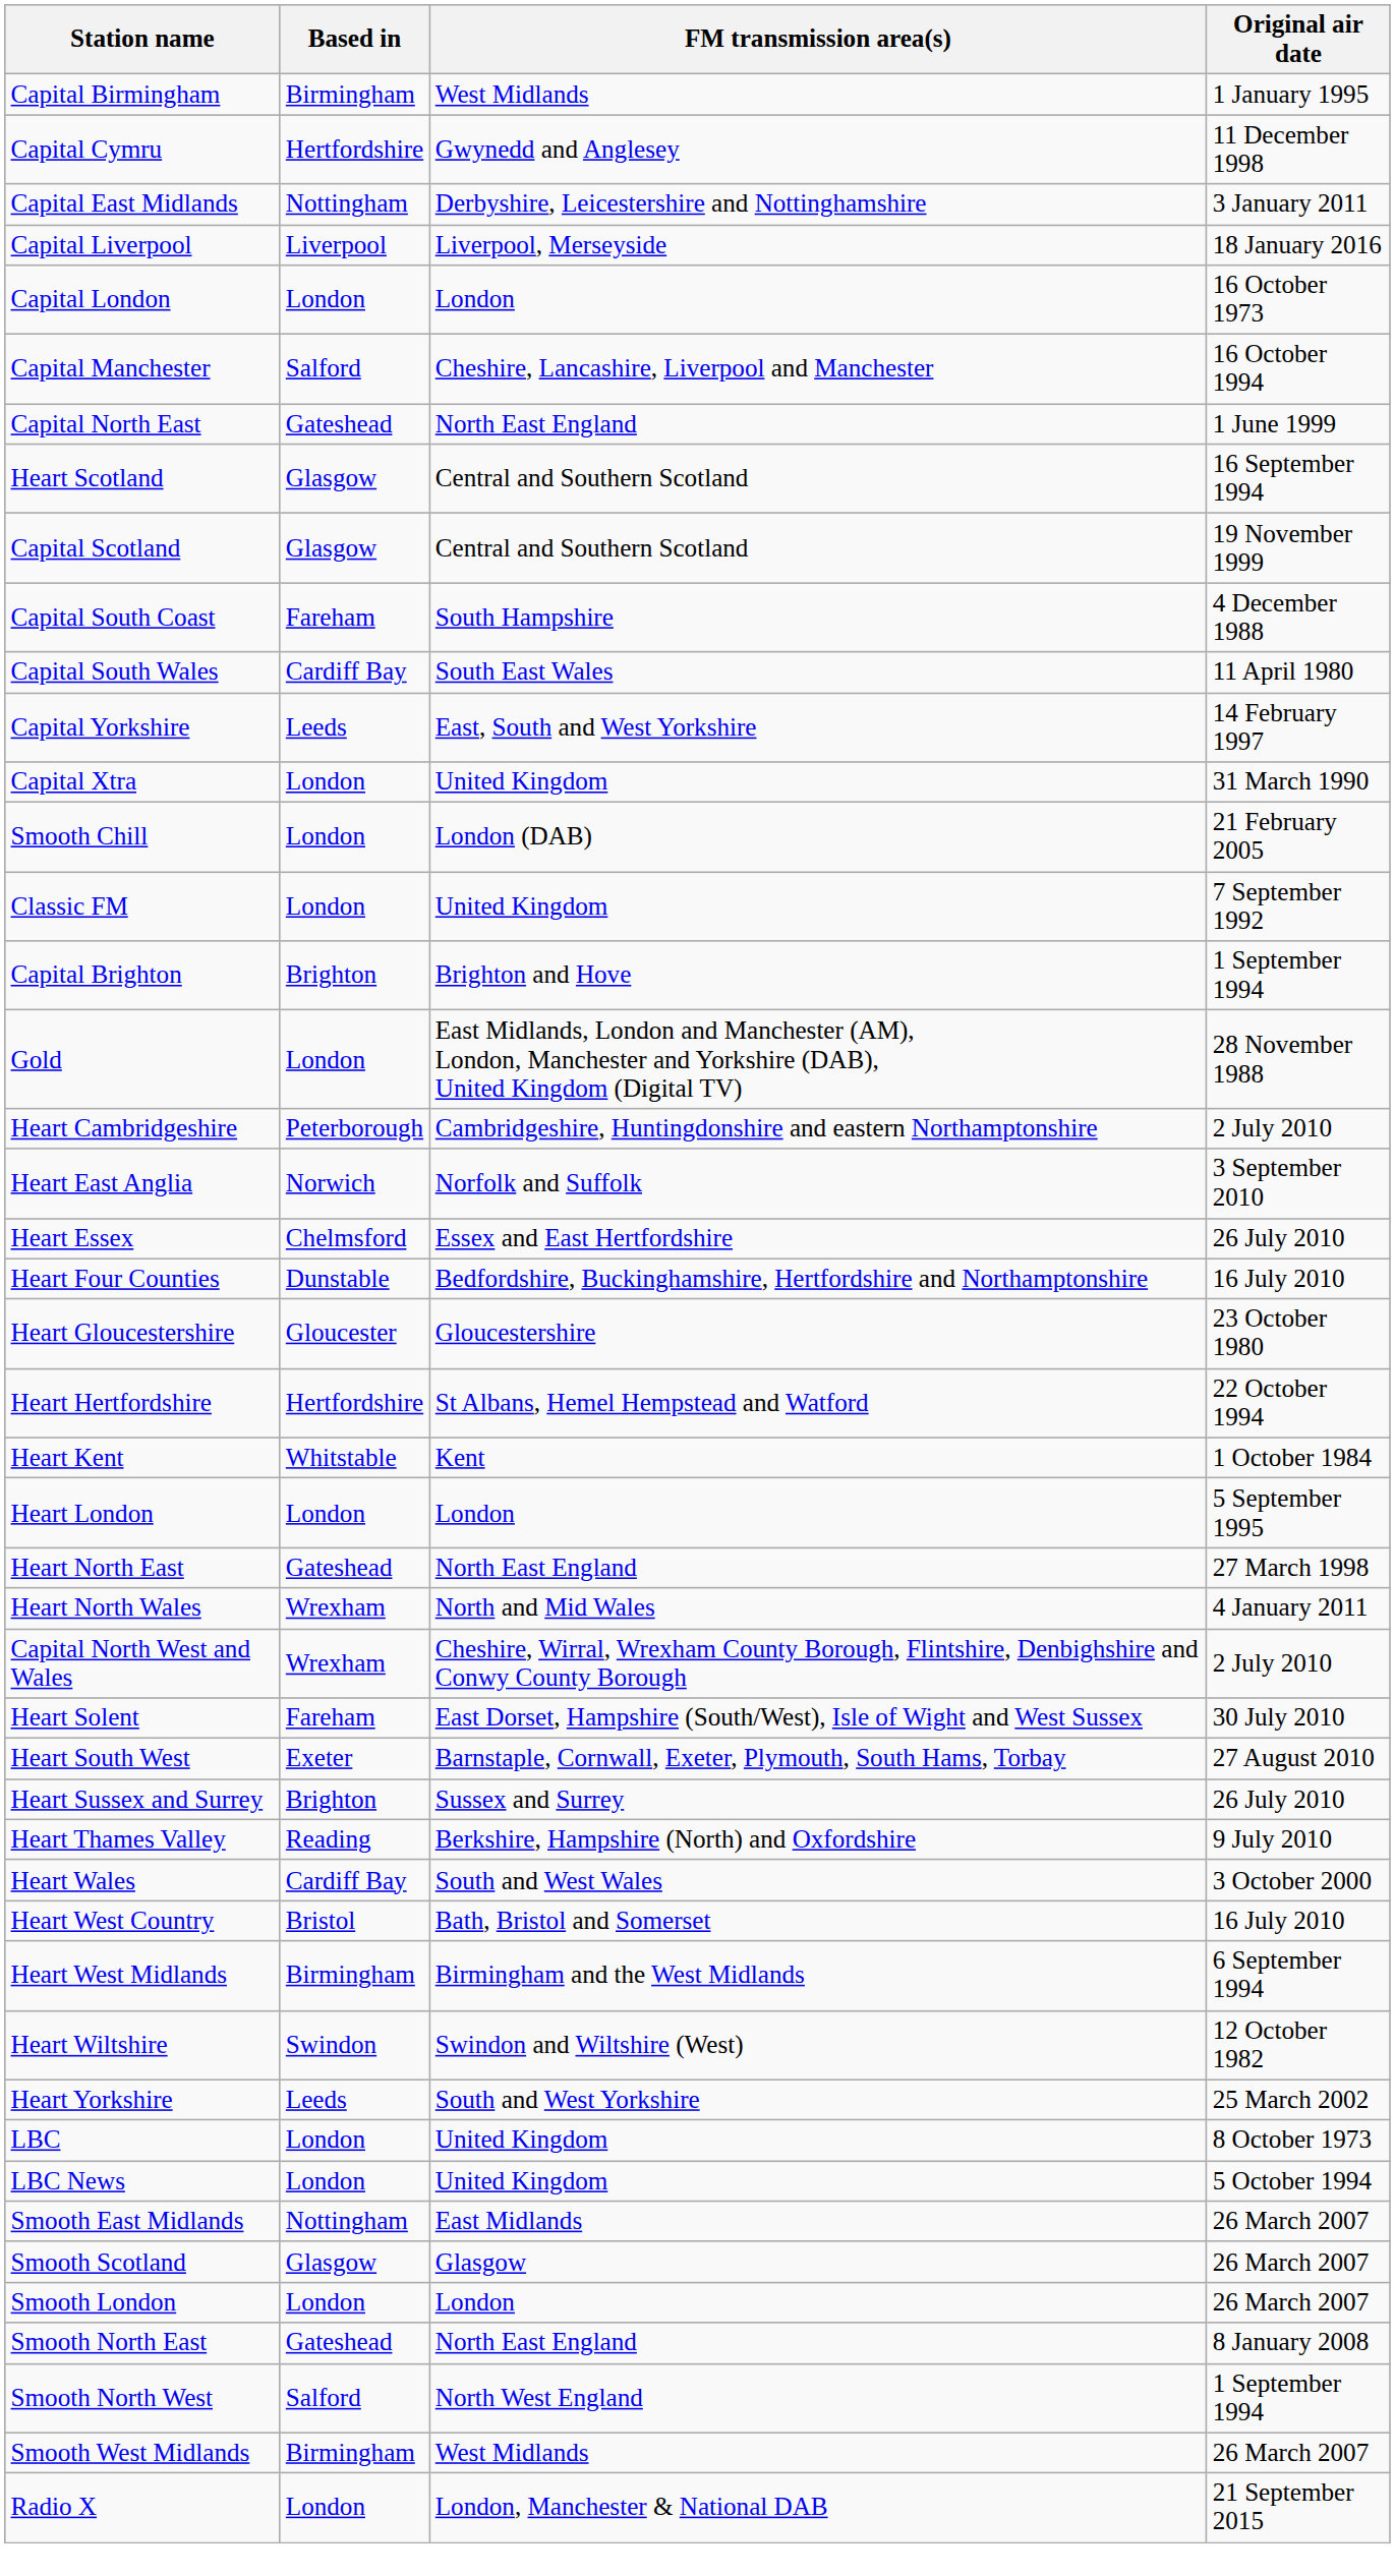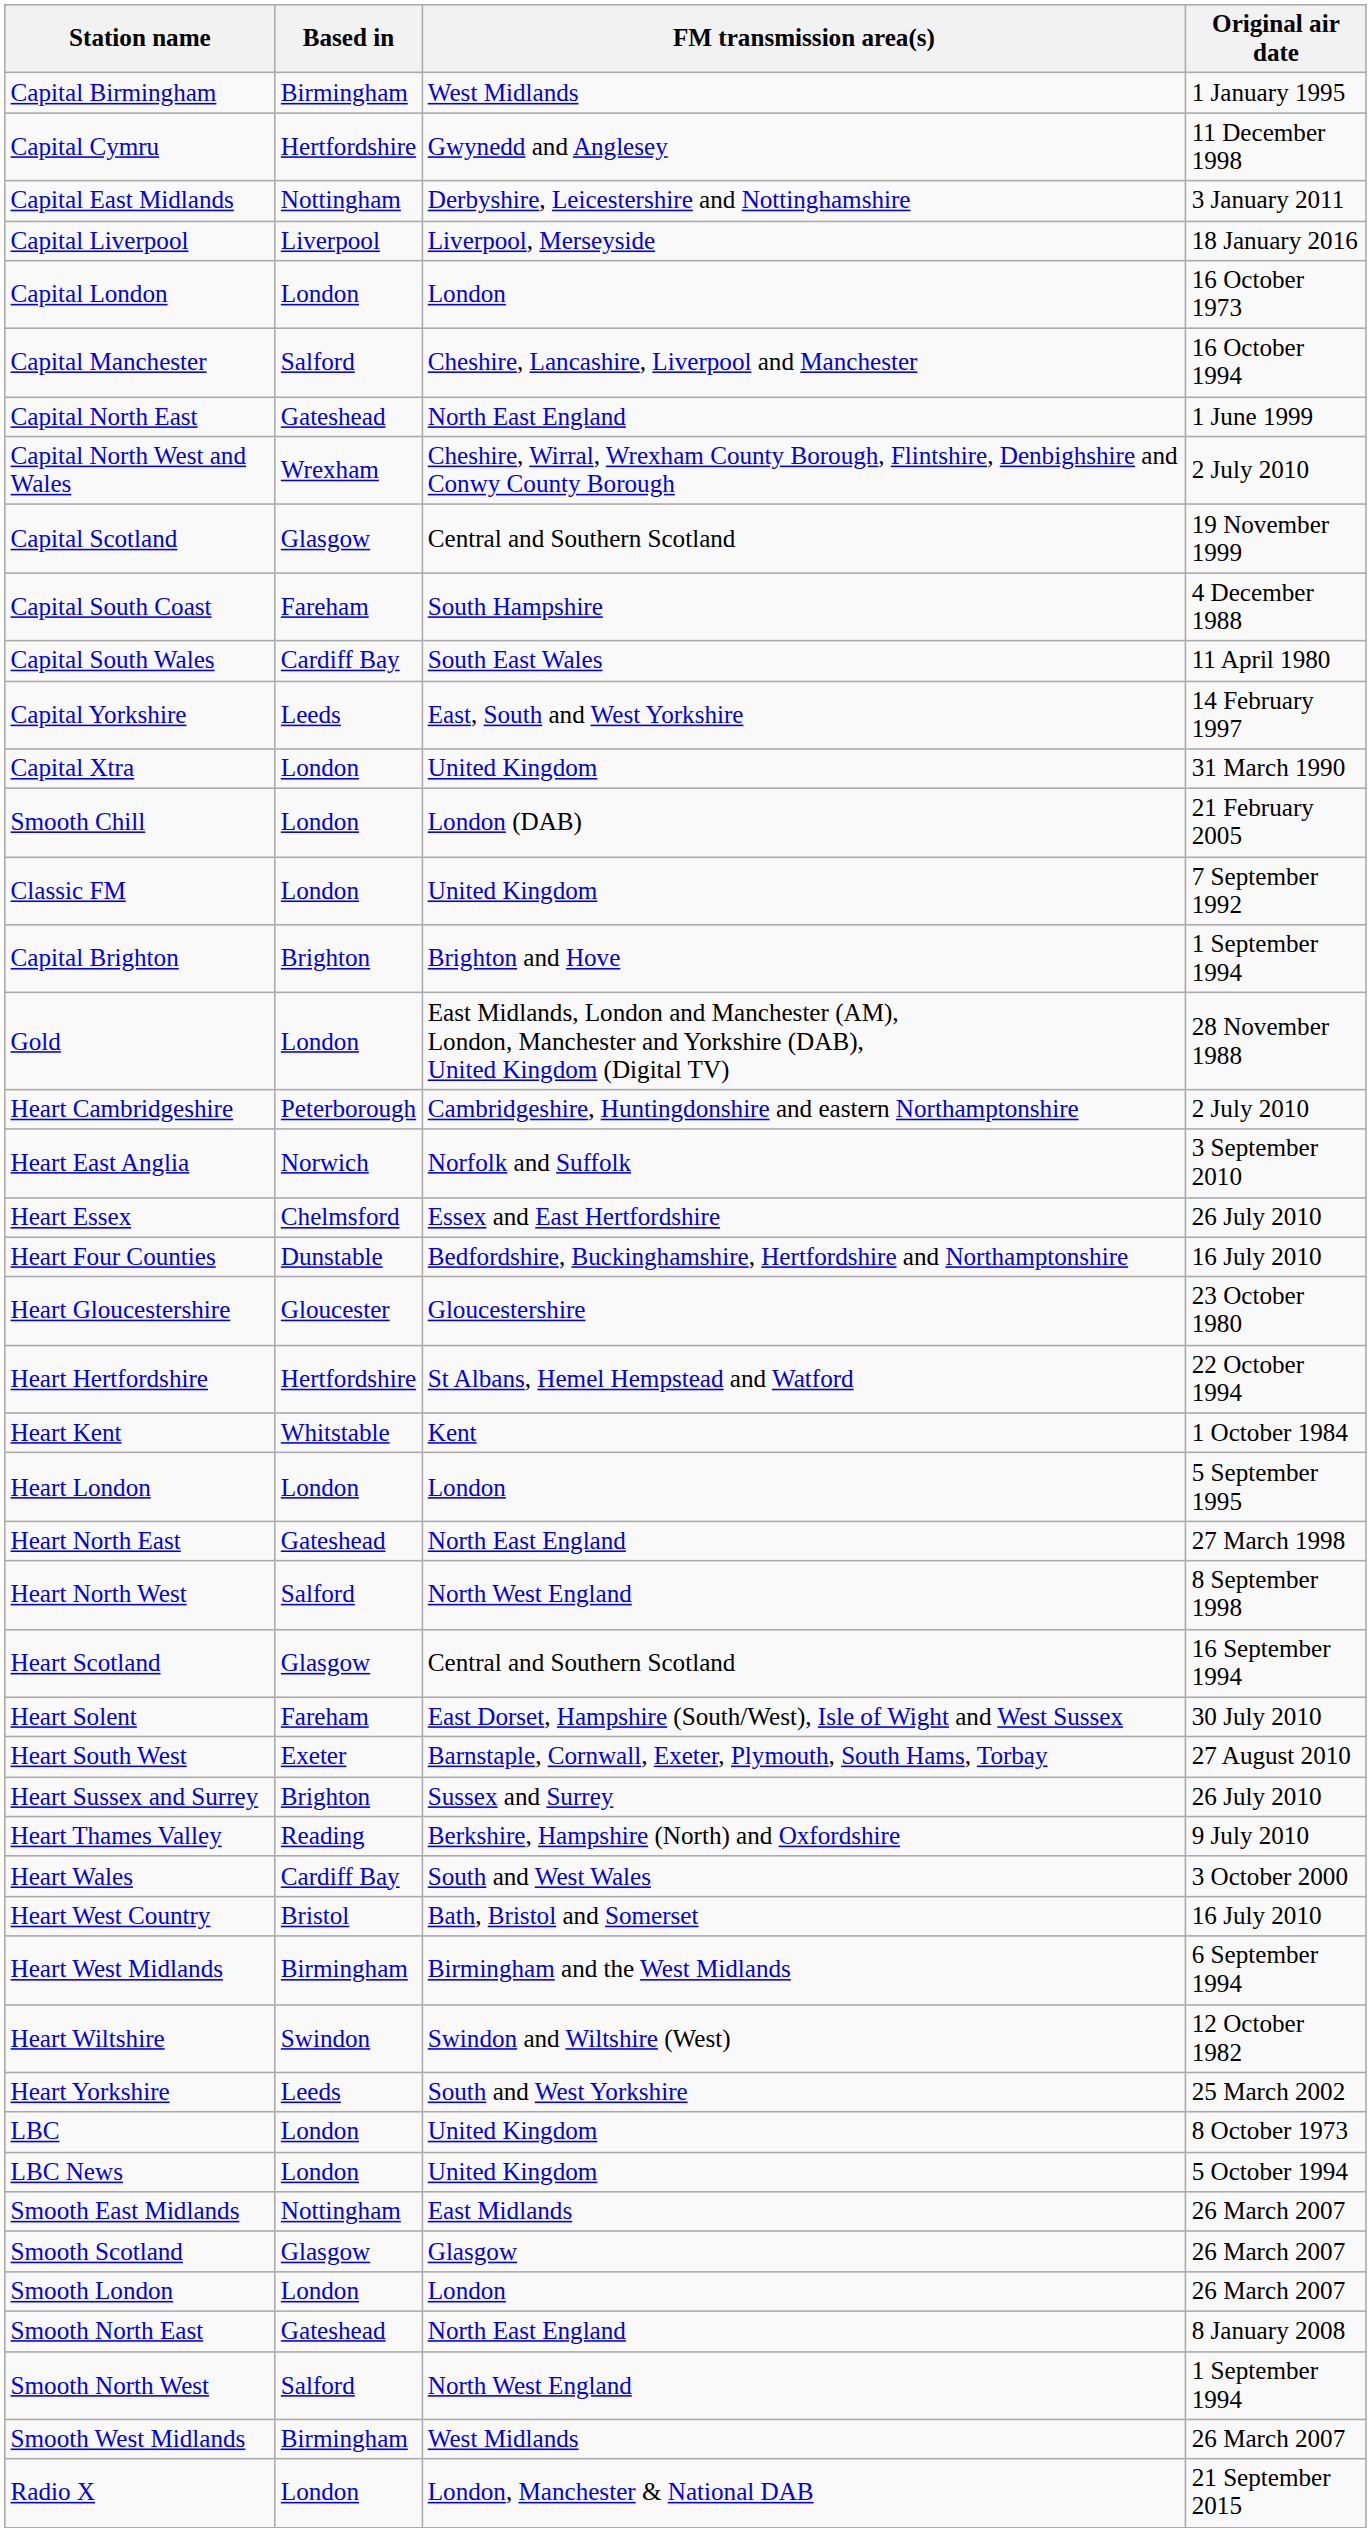rows swapped: Capital North West and Wales <-> Heart Scotland
- row: Heart North Wales | Wrexham | North and Mid Wales | 4 January 2011
+ row: Heart North West | Salford | North West England | 8 September 1998
